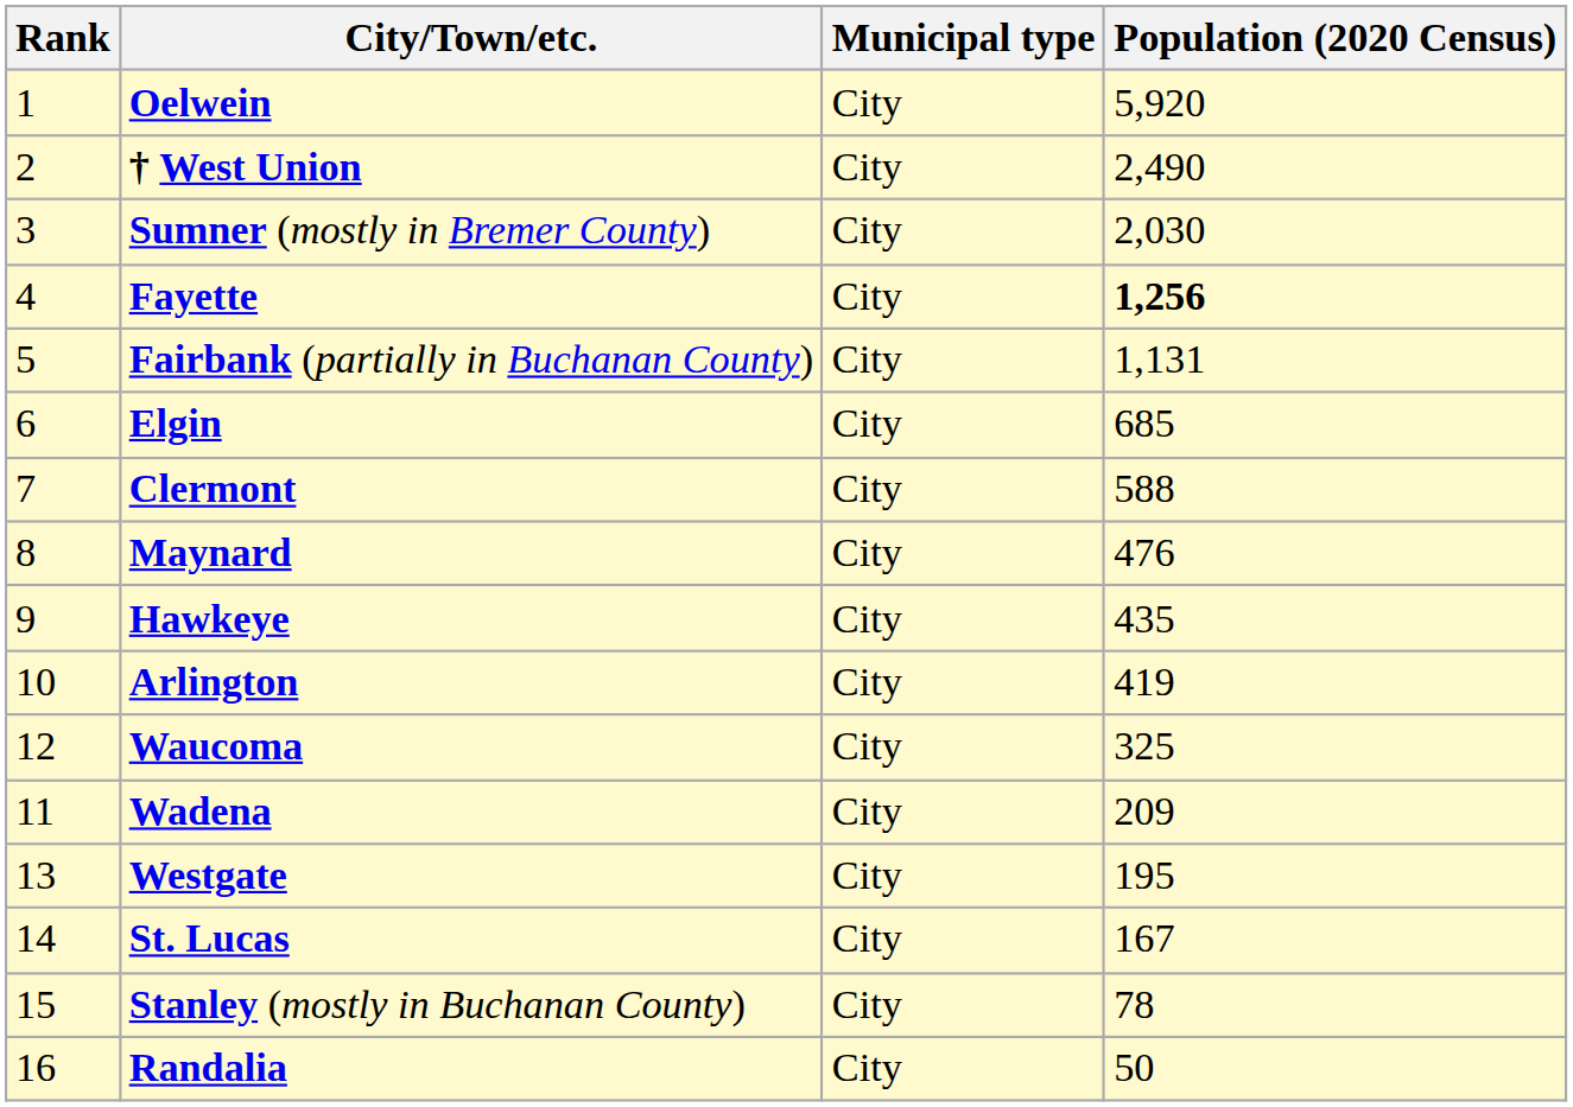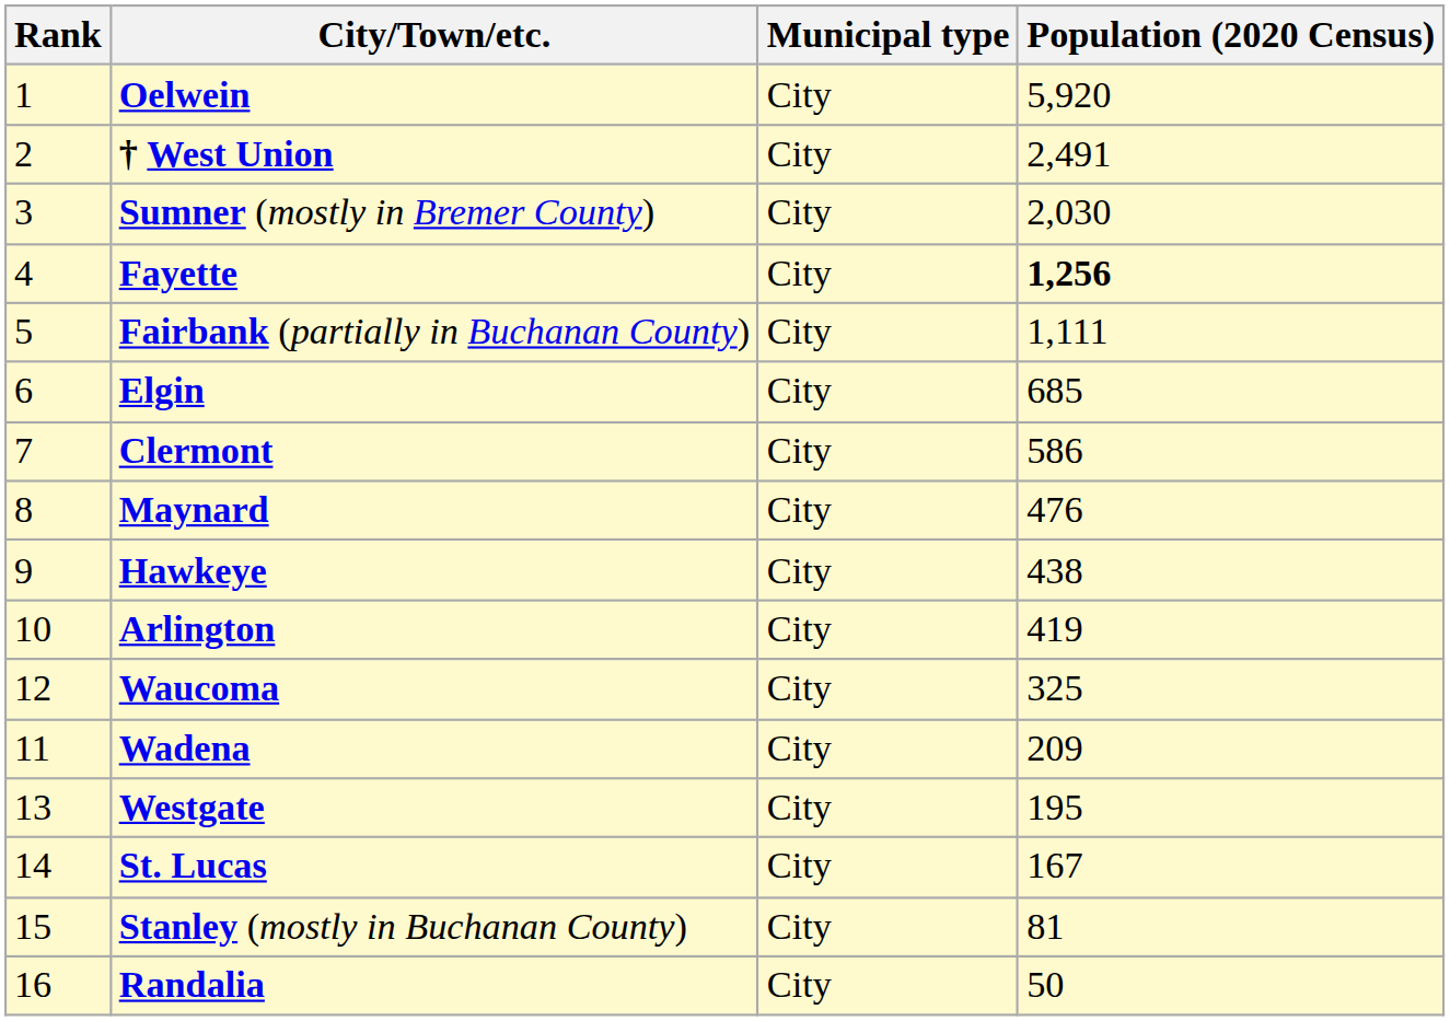† West Union | Population (2020 Census): 2,490 -> 2,491
Fairbank (partially in Buchanan County) | Population (2020 Census): 1,131 -> 1,111
Clermont | Population (2020 Census): 588 -> 586
Hawkeye | Population (2020 Census): 435 -> 438
Stanley (mostly in Buchanan County) | Population (2020 Census): 78 -> 81
